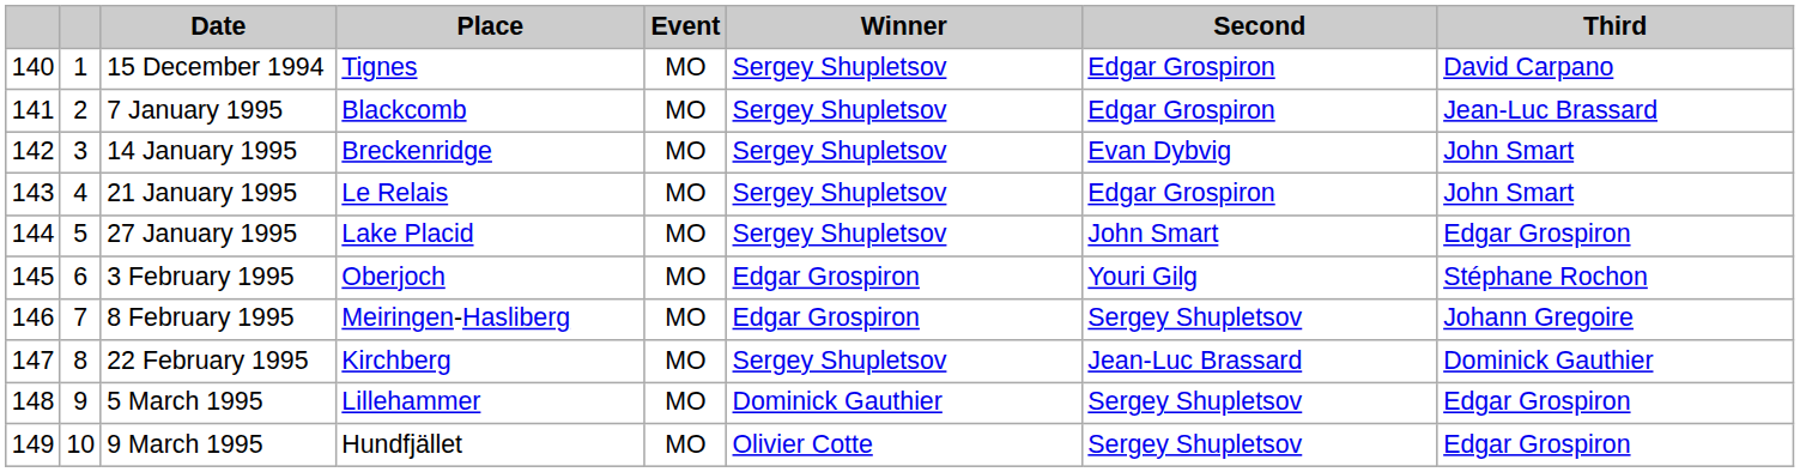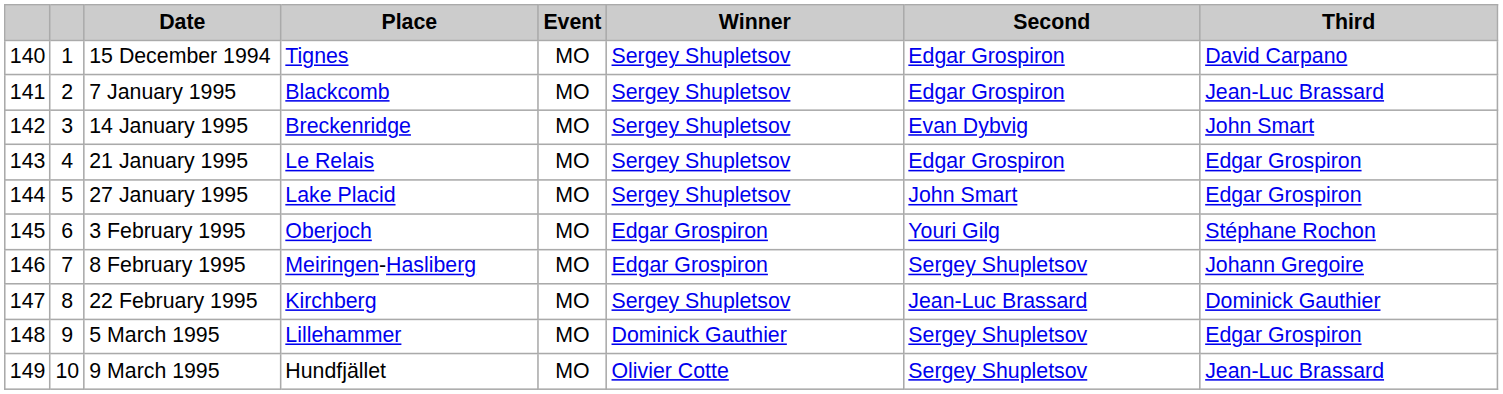21 January 1995 | Third: John Smart -> Edgar Grospiron
9 March 1995 | Third: Edgar Grospiron -> Jean-Luc Brassard
